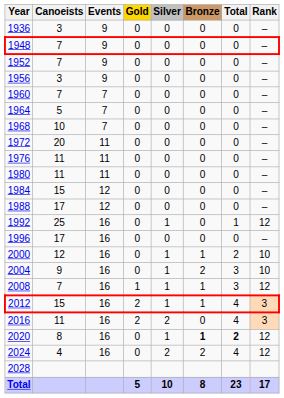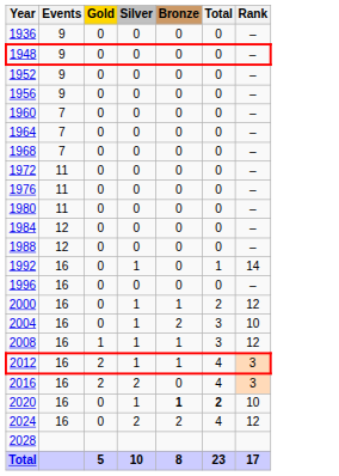- column: Canoeists | 3 | 7 | 7 | 3 | 7 | 5 | 10 | 20 | 11 | 11 | 15 | 17 | 25 | 17 | 12 | 9 | 7 | 15 | 11 | 8 | 4
1992 | Rank: 12 -> 14
2000 | Rank: 10 -> 12
2020 | Rank: 12 -> 10
